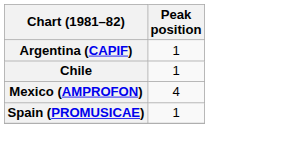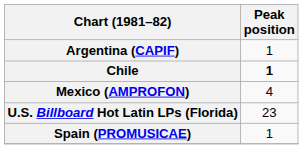Chile | Peak position: normal -> bold
+ row: U.S. Billboard Hot Latin LPs (Florida) | 23
